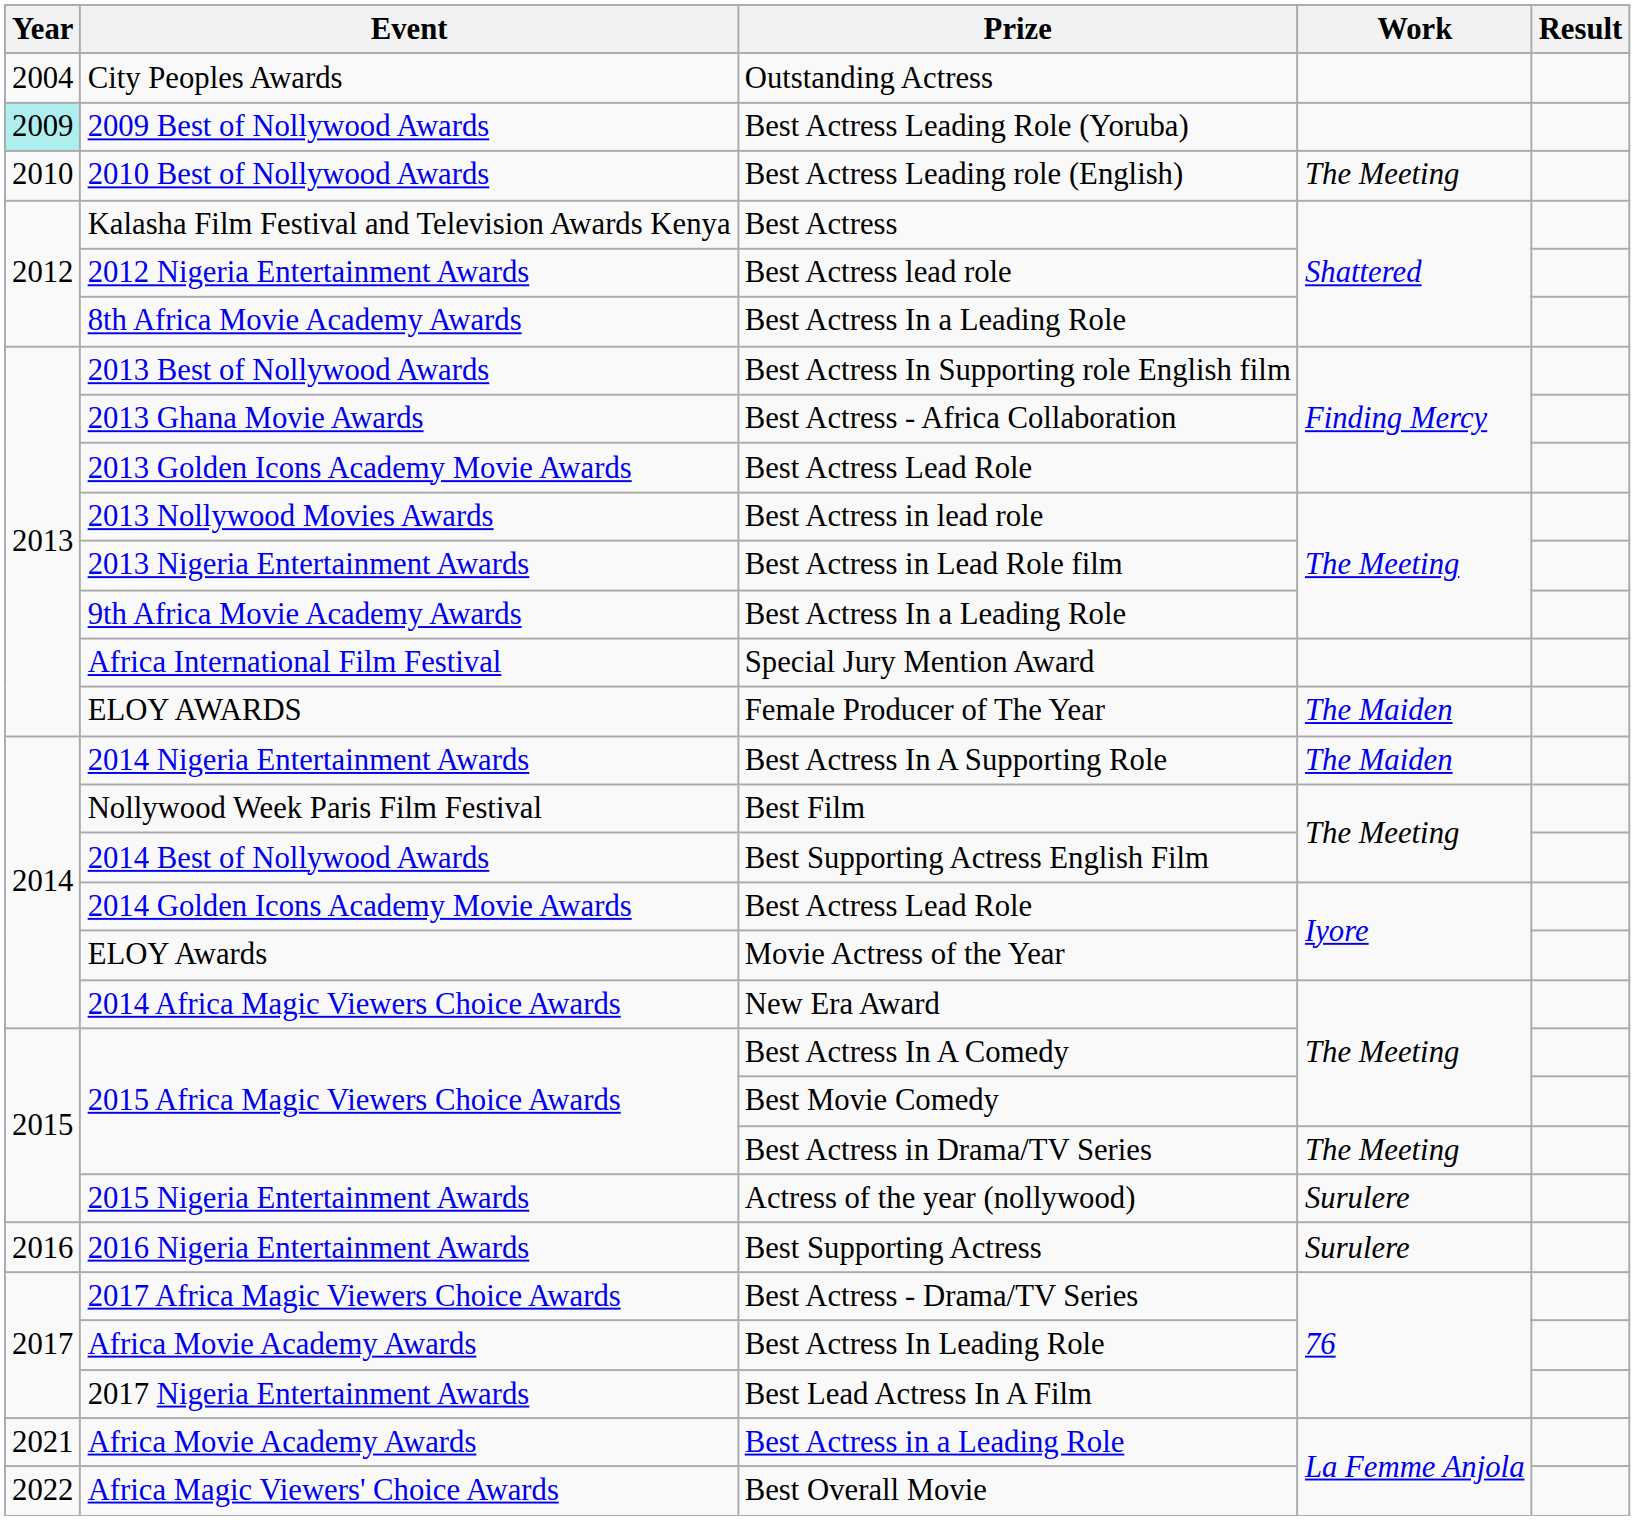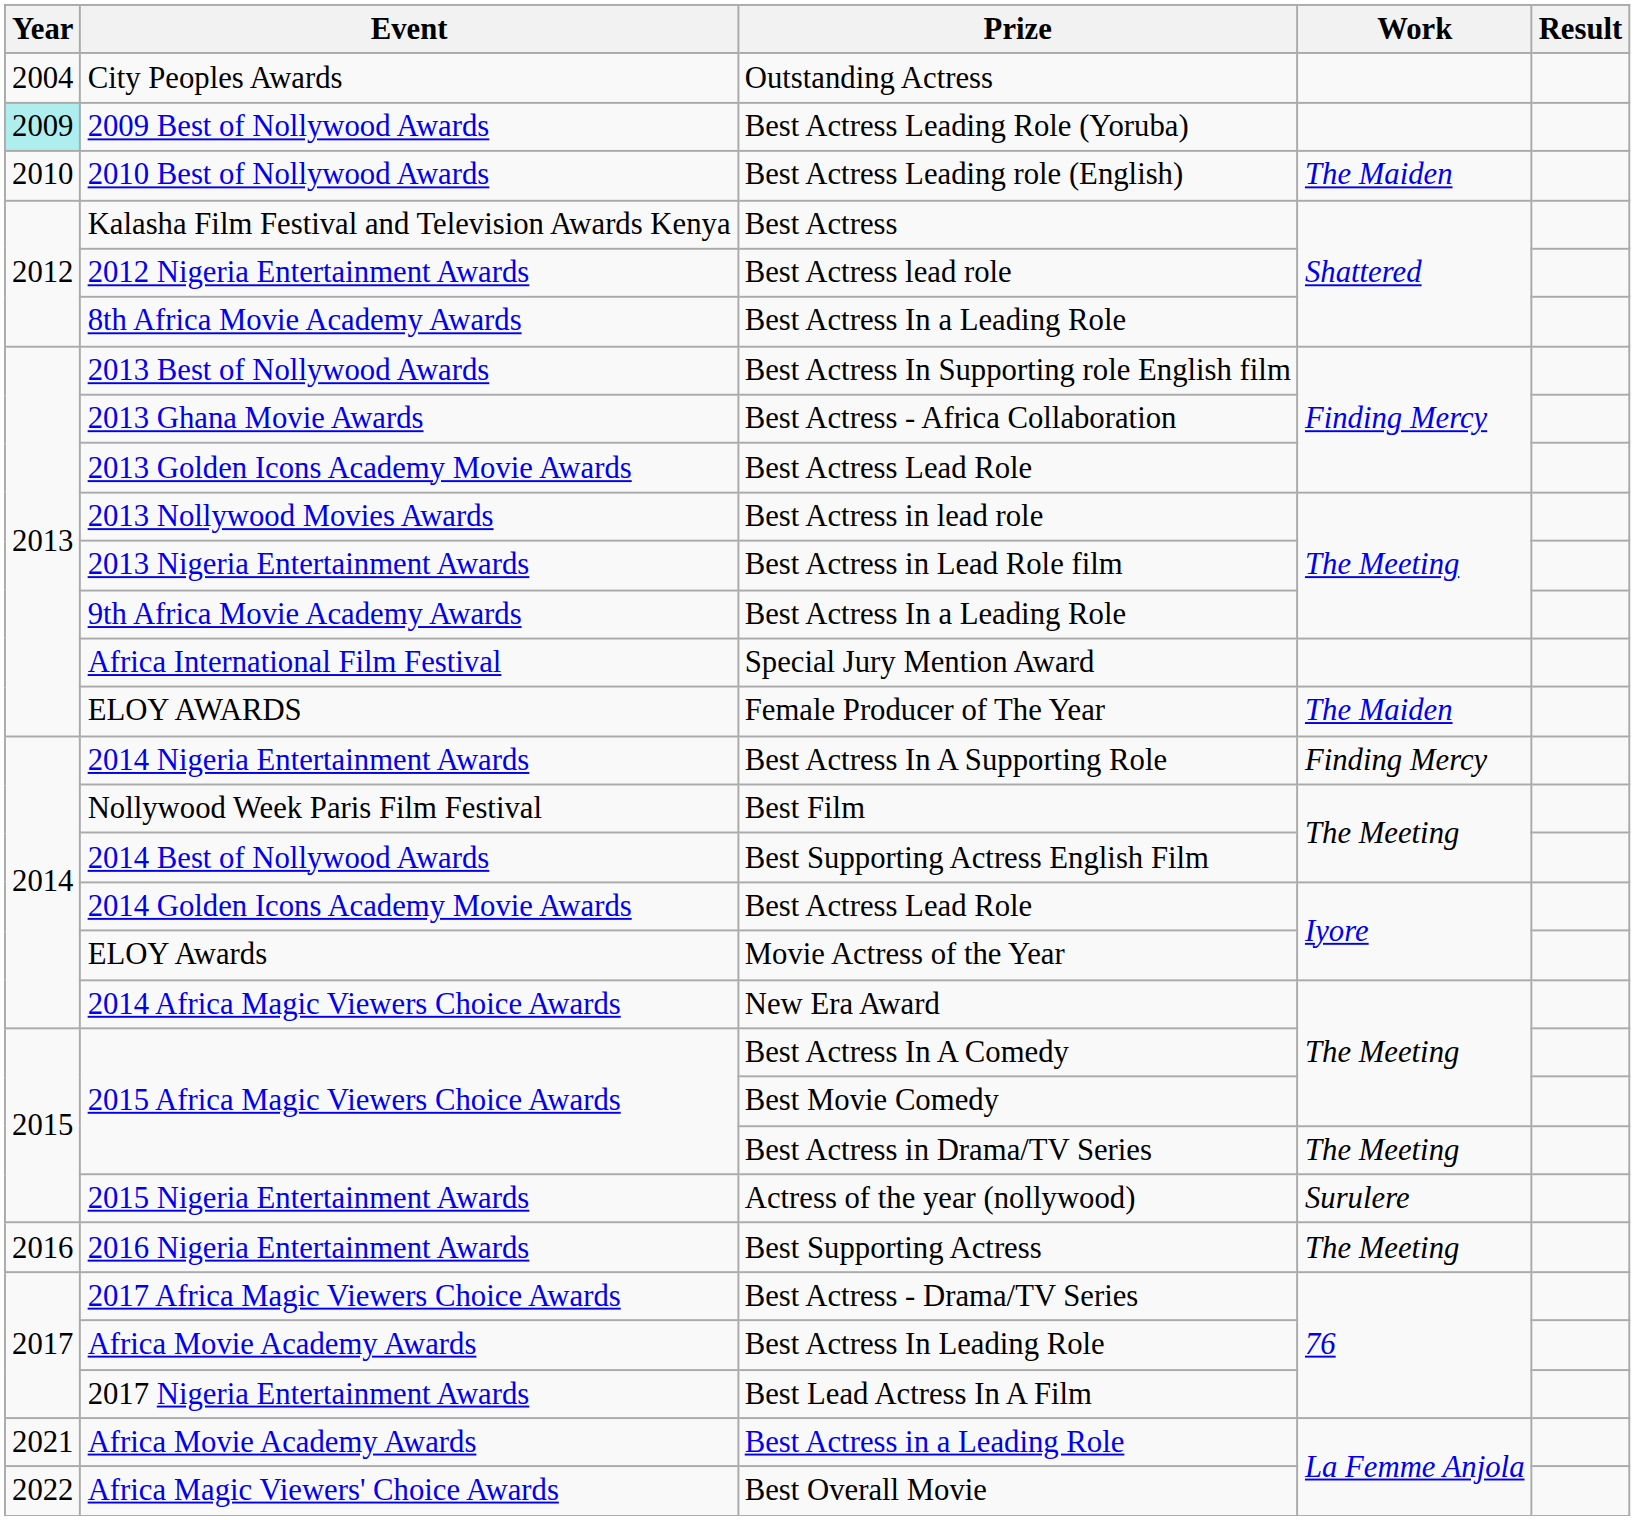Best Actress Leading role (English) | Work: The Meeting -> The Maiden
Best Actress In A Supporting Role | Work: The Maiden -> Finding Mercy
Best Supporting Actress | Work: Surulere -> The Meeting
